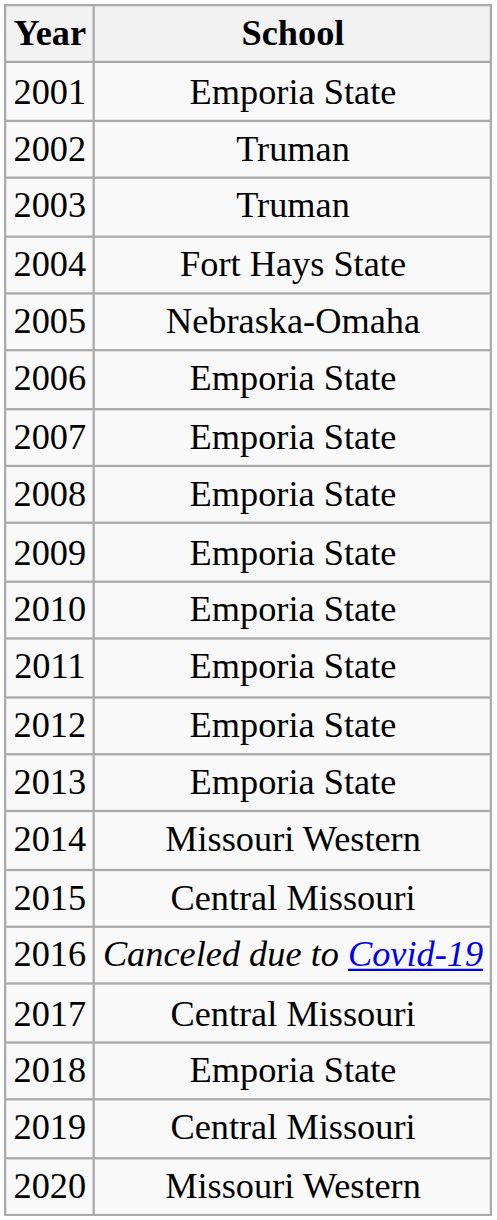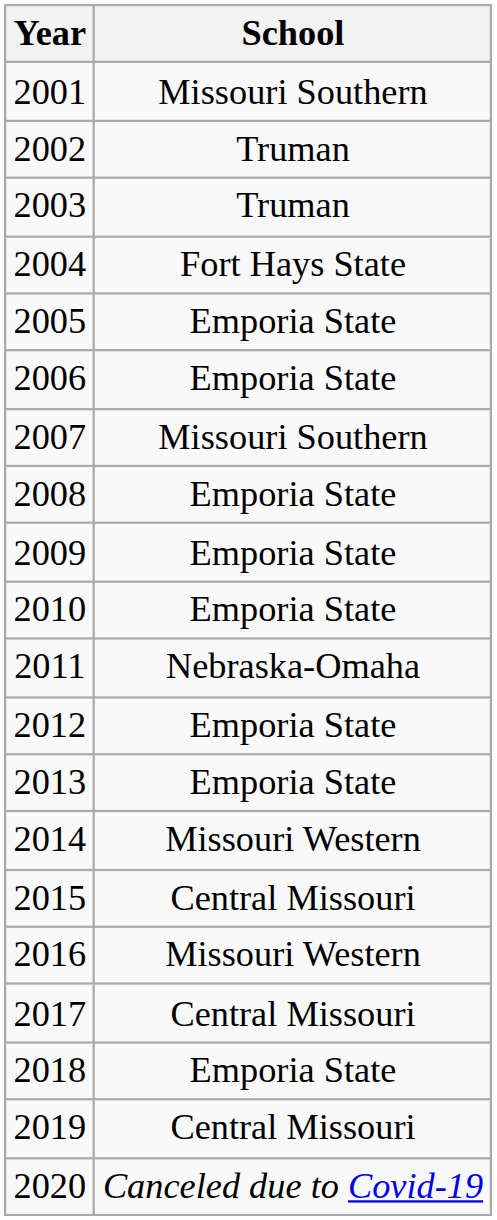2001 | School: Emporia State -> Missouri Southern
2005 | School: Nebraska-Omaha -> Emporia State
2007 | School: Emporia State -> Missouri Southern
2011 | School: Emporia State -> Nebraska-Omaha
2016 | School: Canceled due to Covid-19 -> Missouri Western
2020 | School: Missouri Western -> Canceled due to Covid-19
